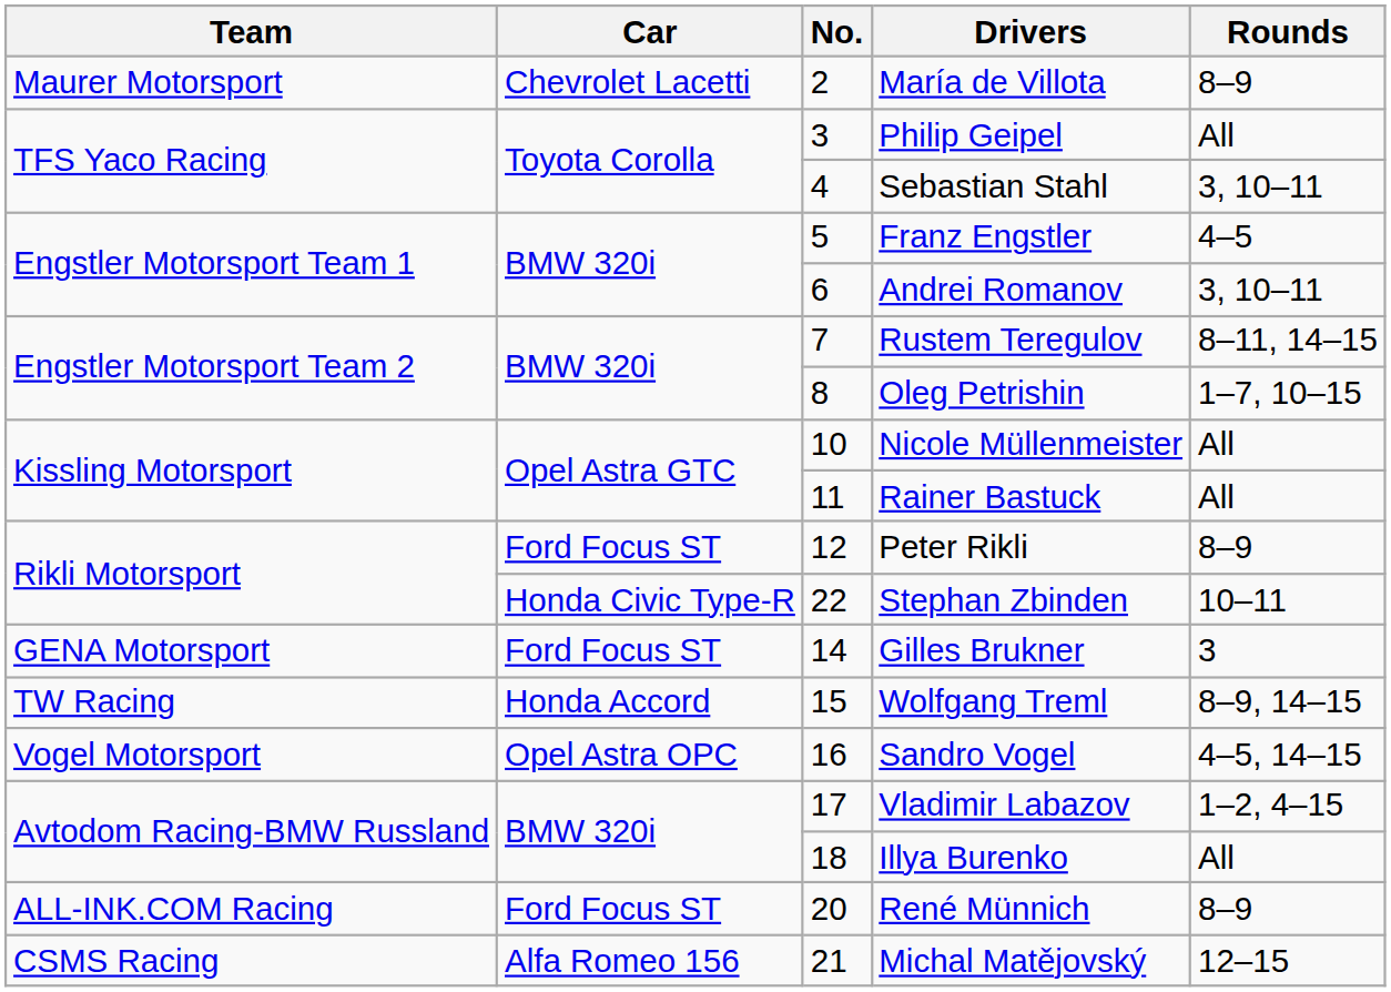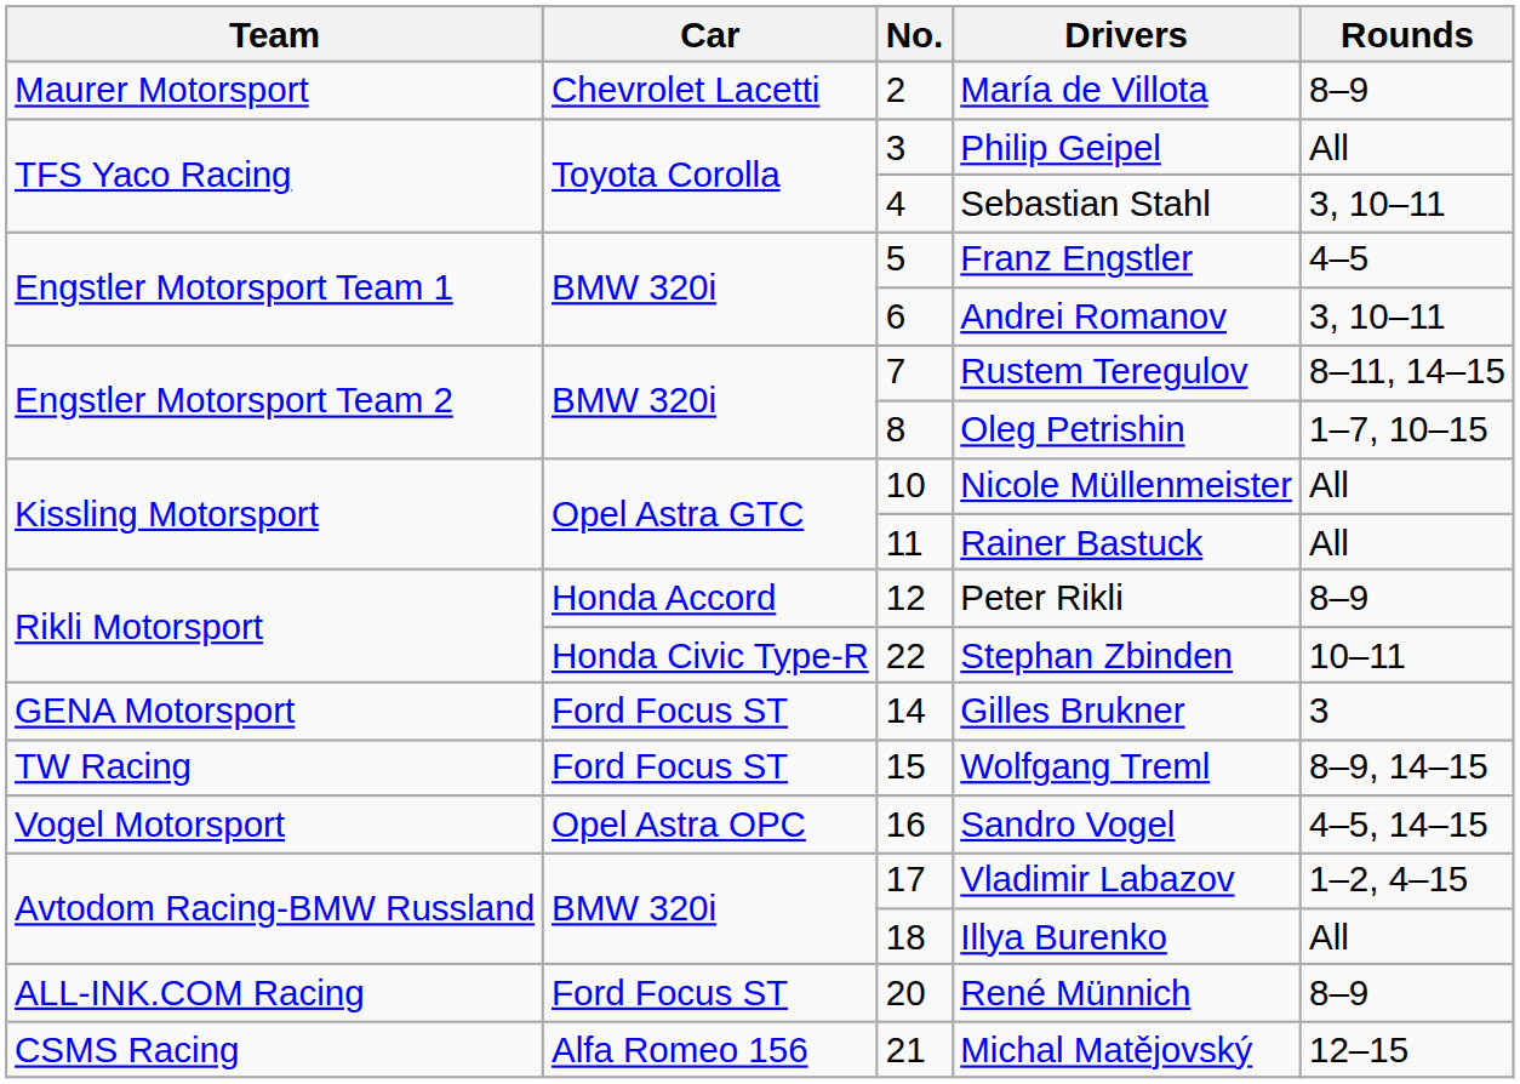Peter Rikli | Car: Ford Focus ST -> Honda Accord
Wolfgang Treml | Car: Honda Accord -> Ford Focus ST
